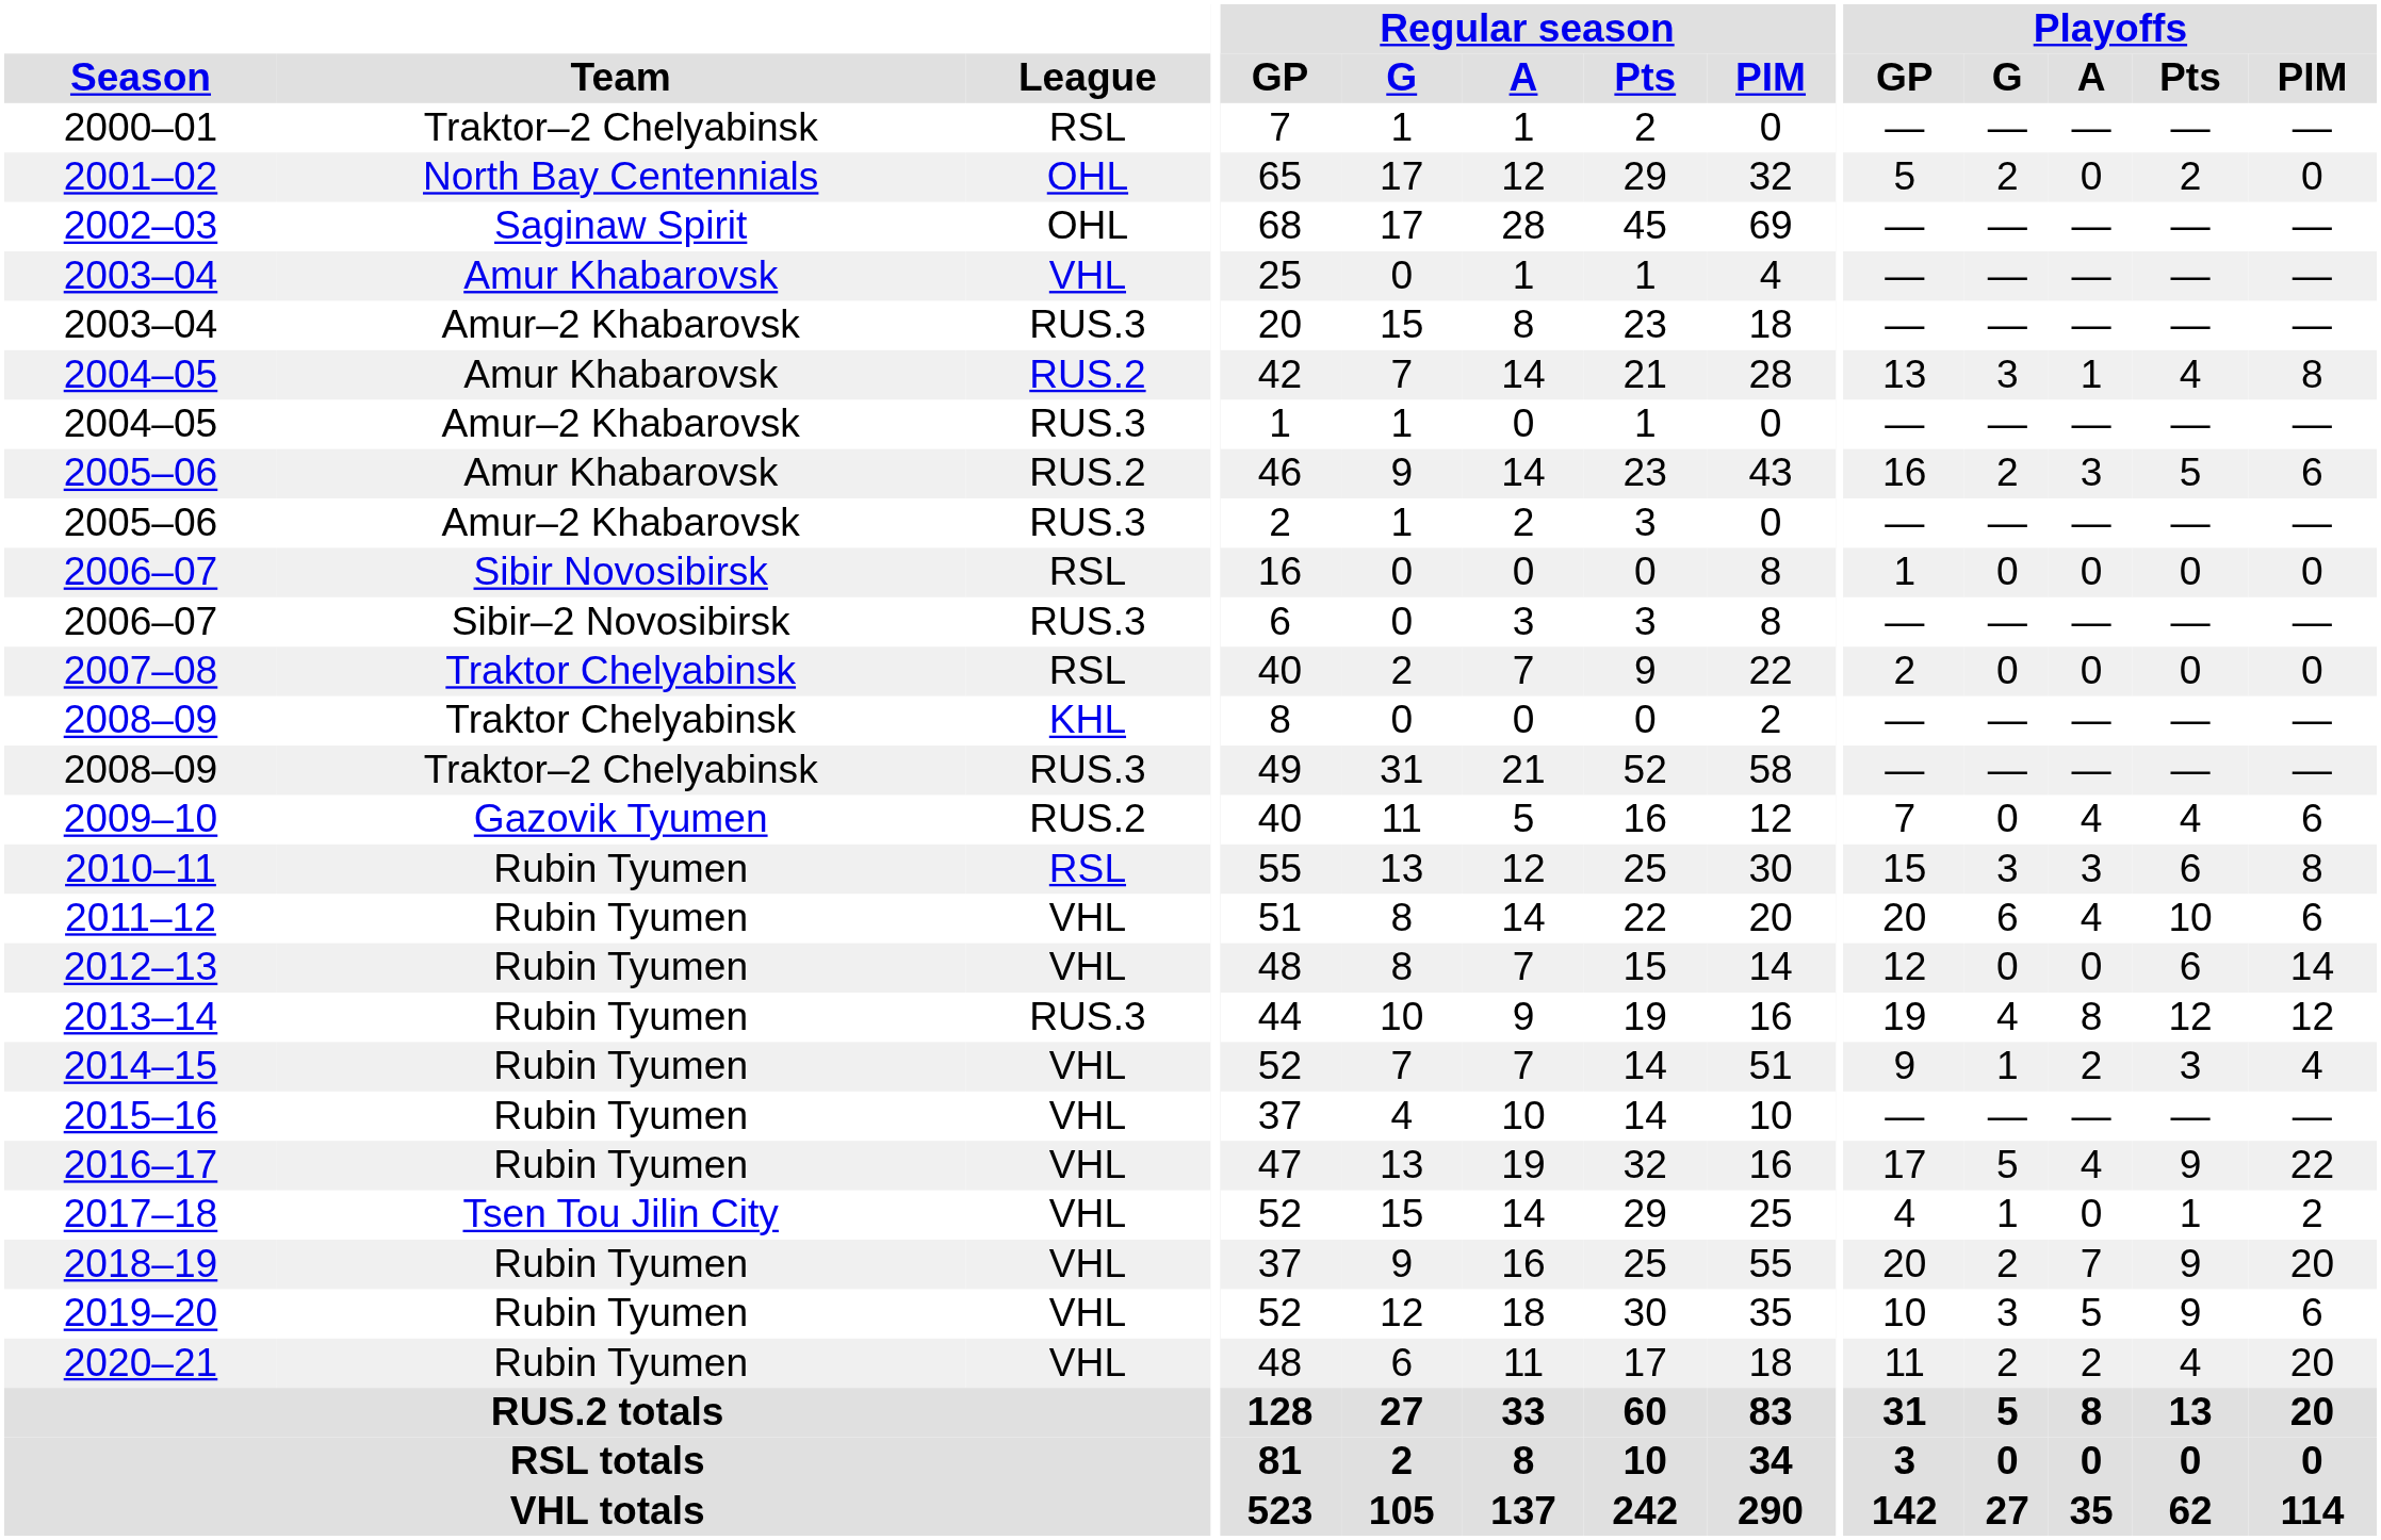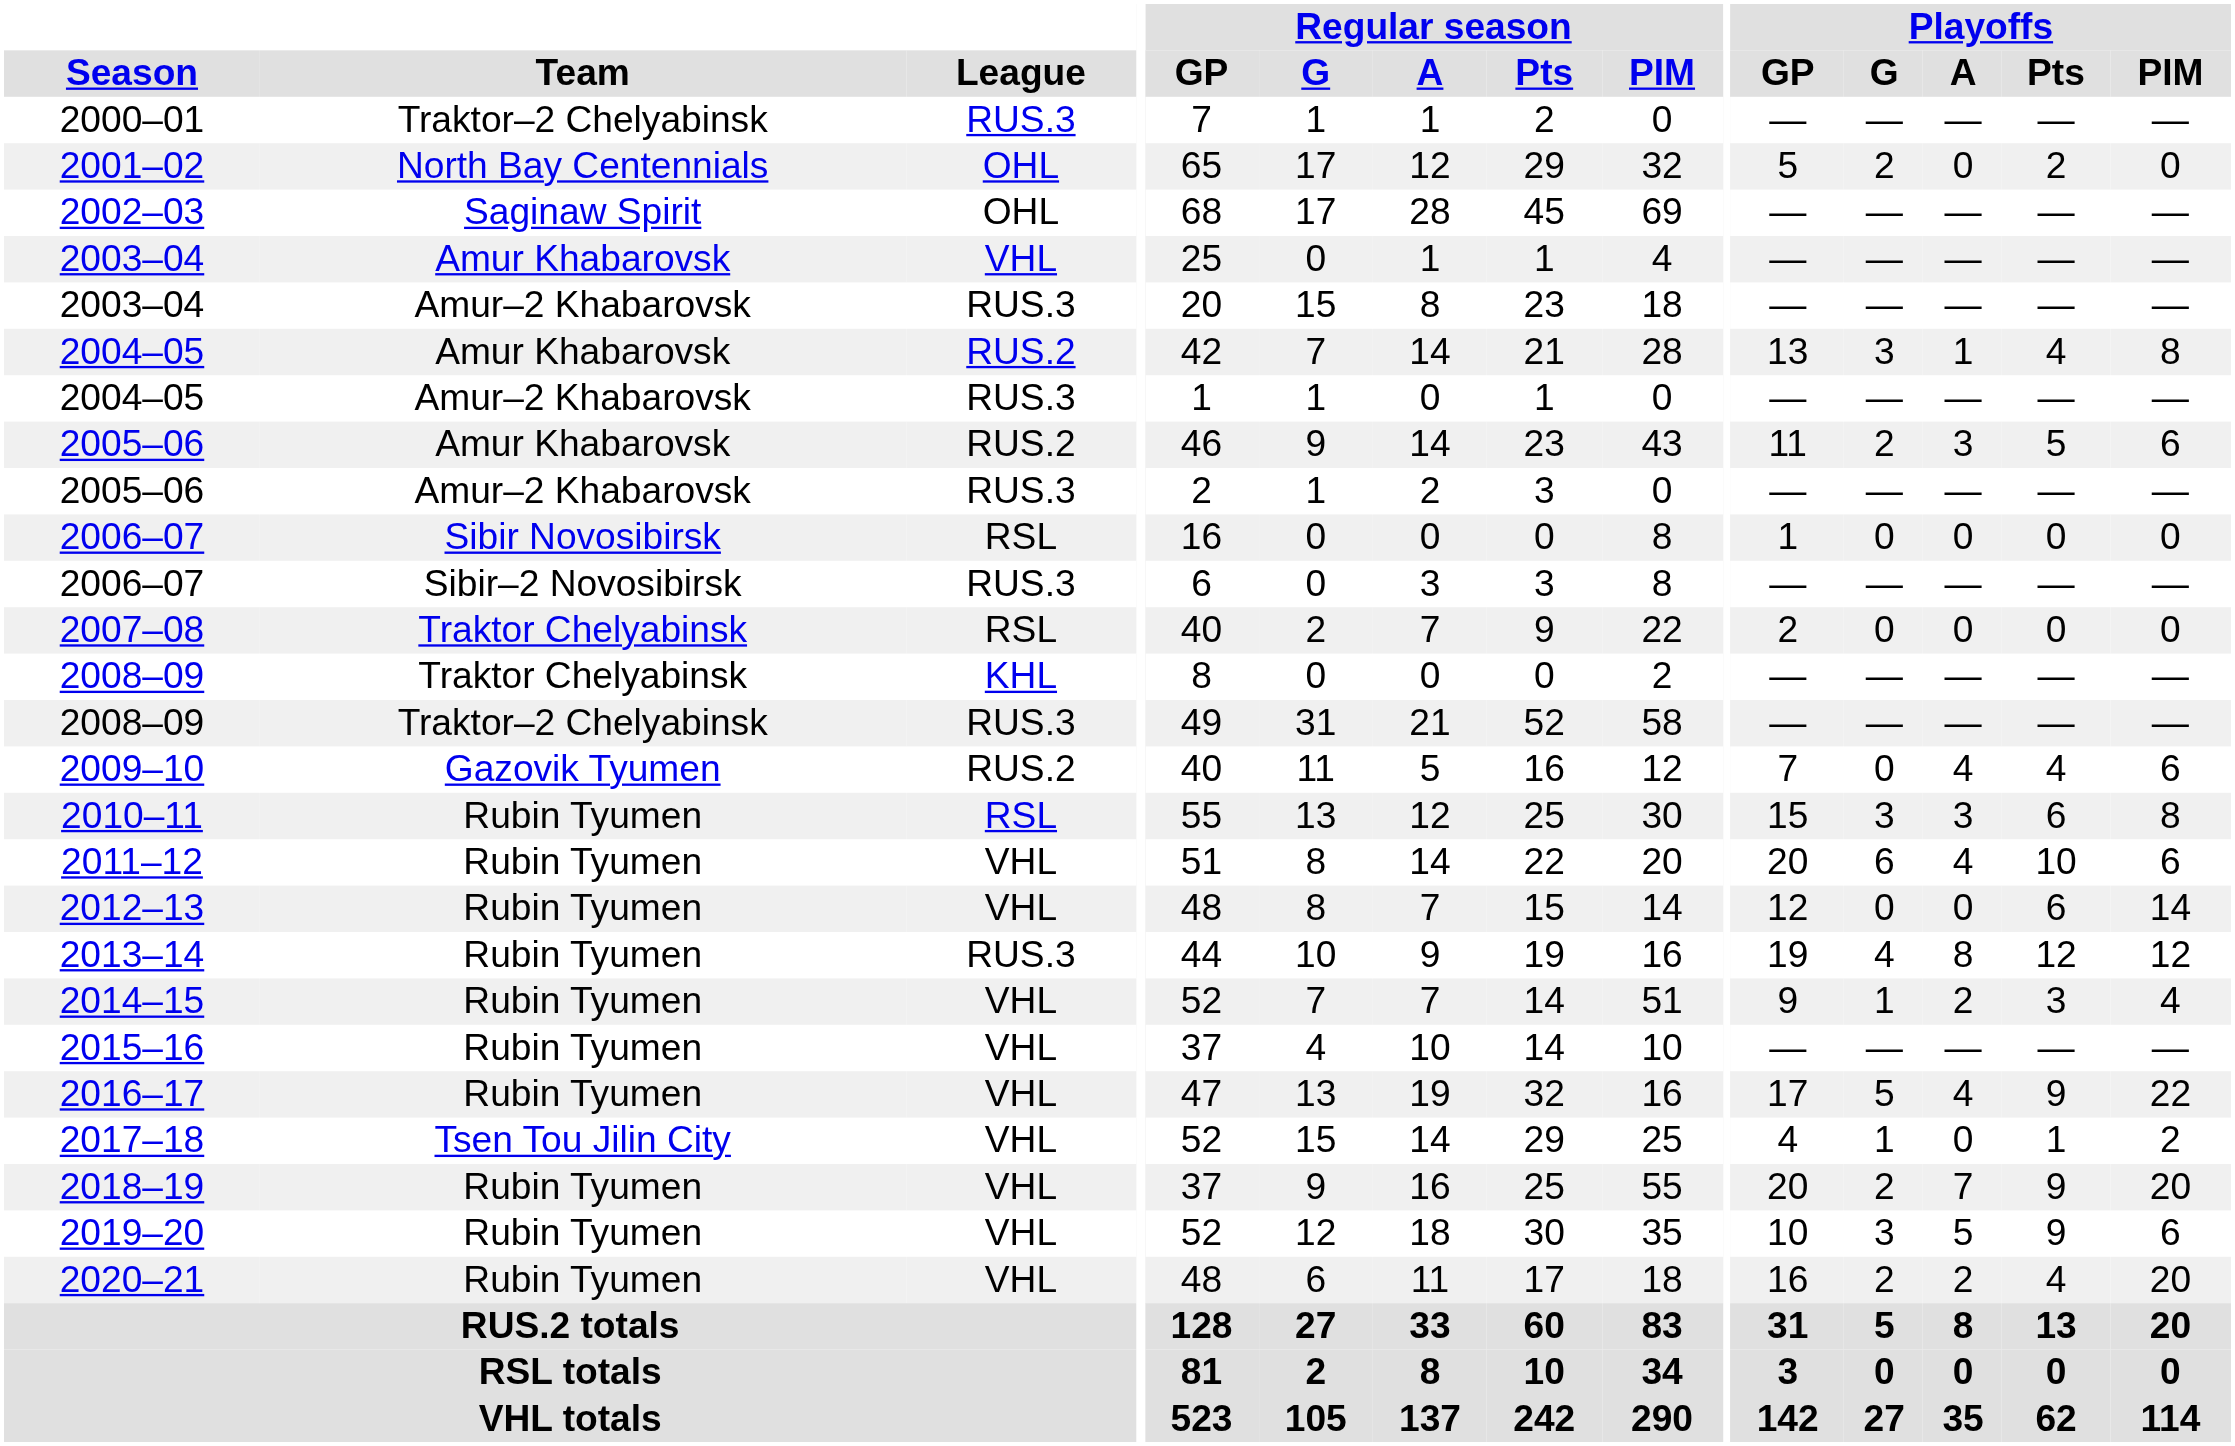2000–01 | League: RSL -> RUS.3
2005–06 / Amur Khabarovsk | Playoffs / GP: 16 -> 11
2020–21 | Playoffs / GP: 11 -> 16
